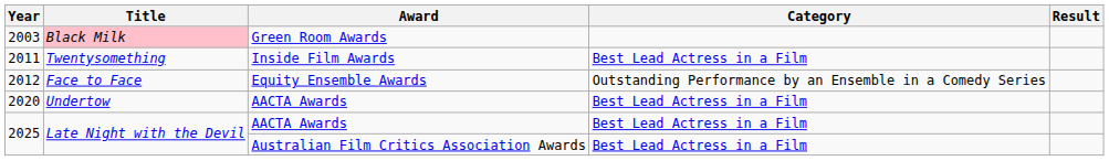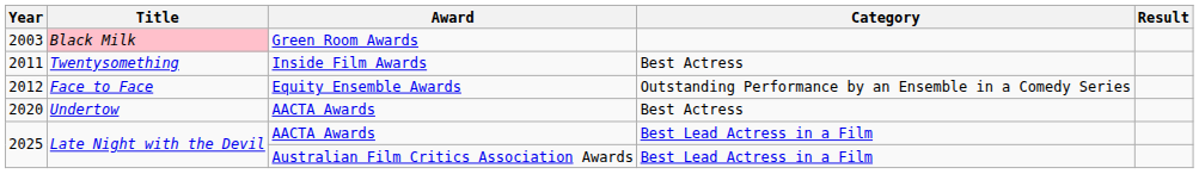2011 | Category: Best Lead Actress in a Film -> Best Actress
2020 | Category: Best Lead Actress in a Film -> Best Actress
